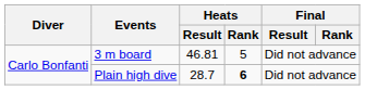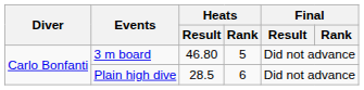3 m board | Heats / Result: 46.81 -> 46.80
Plain high dive | Heats / Result: 28.7 -> 28.5
Plain high dive | Heats / Rank: bold -> normal
